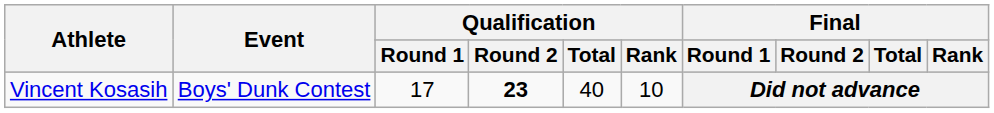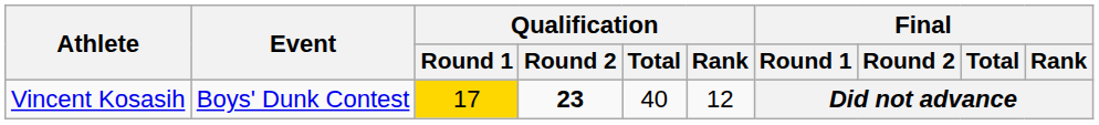Vincent Kosasih | Qualification / Round 1: no background -> gold background
Vincent Kosasih | Qualification / Rank: 10 -> 12
